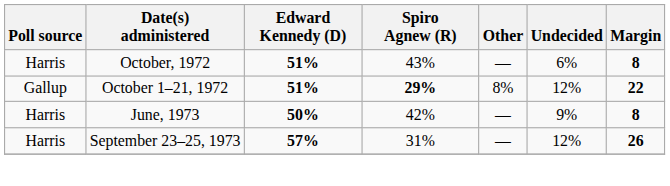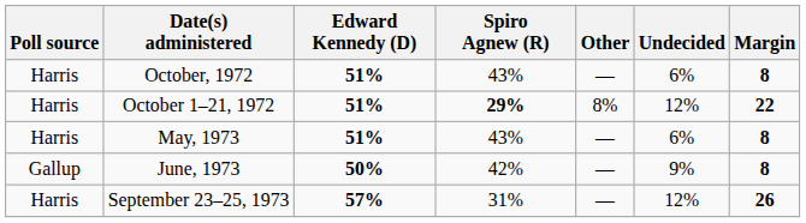October 1–21, 1972 | Poll source: Gallup -> Harris
+ row: Harris | May, 1973 | 51% | 43% | — | 6% | 8
June, 1973 | Poll source: Harris -> Gallup
